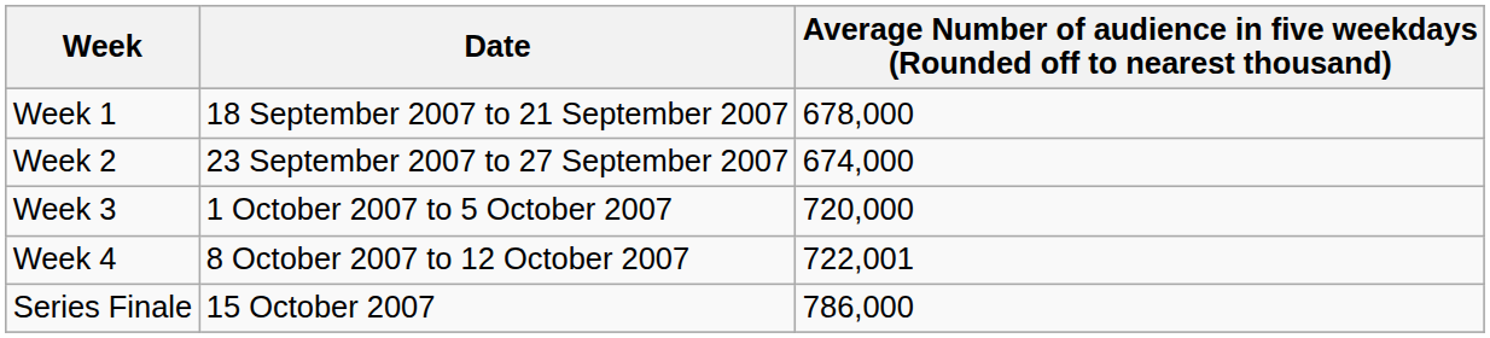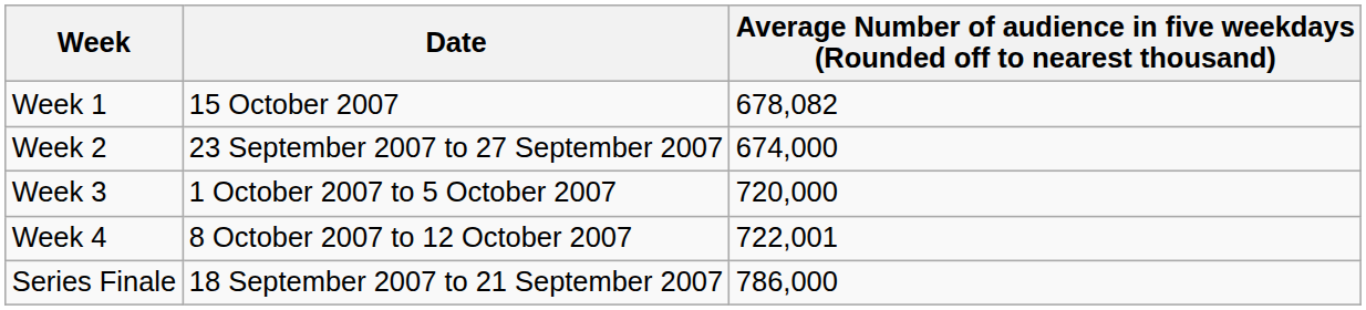Week 1 | Date: 18 September 2007 to 21 September 2007 -> 15 October 2007
Week 1 | column 3: 678,000 -> 678,082
Series Finale | Date: 15 October 2007 -> 18 September 2007 to 21 September 2007
